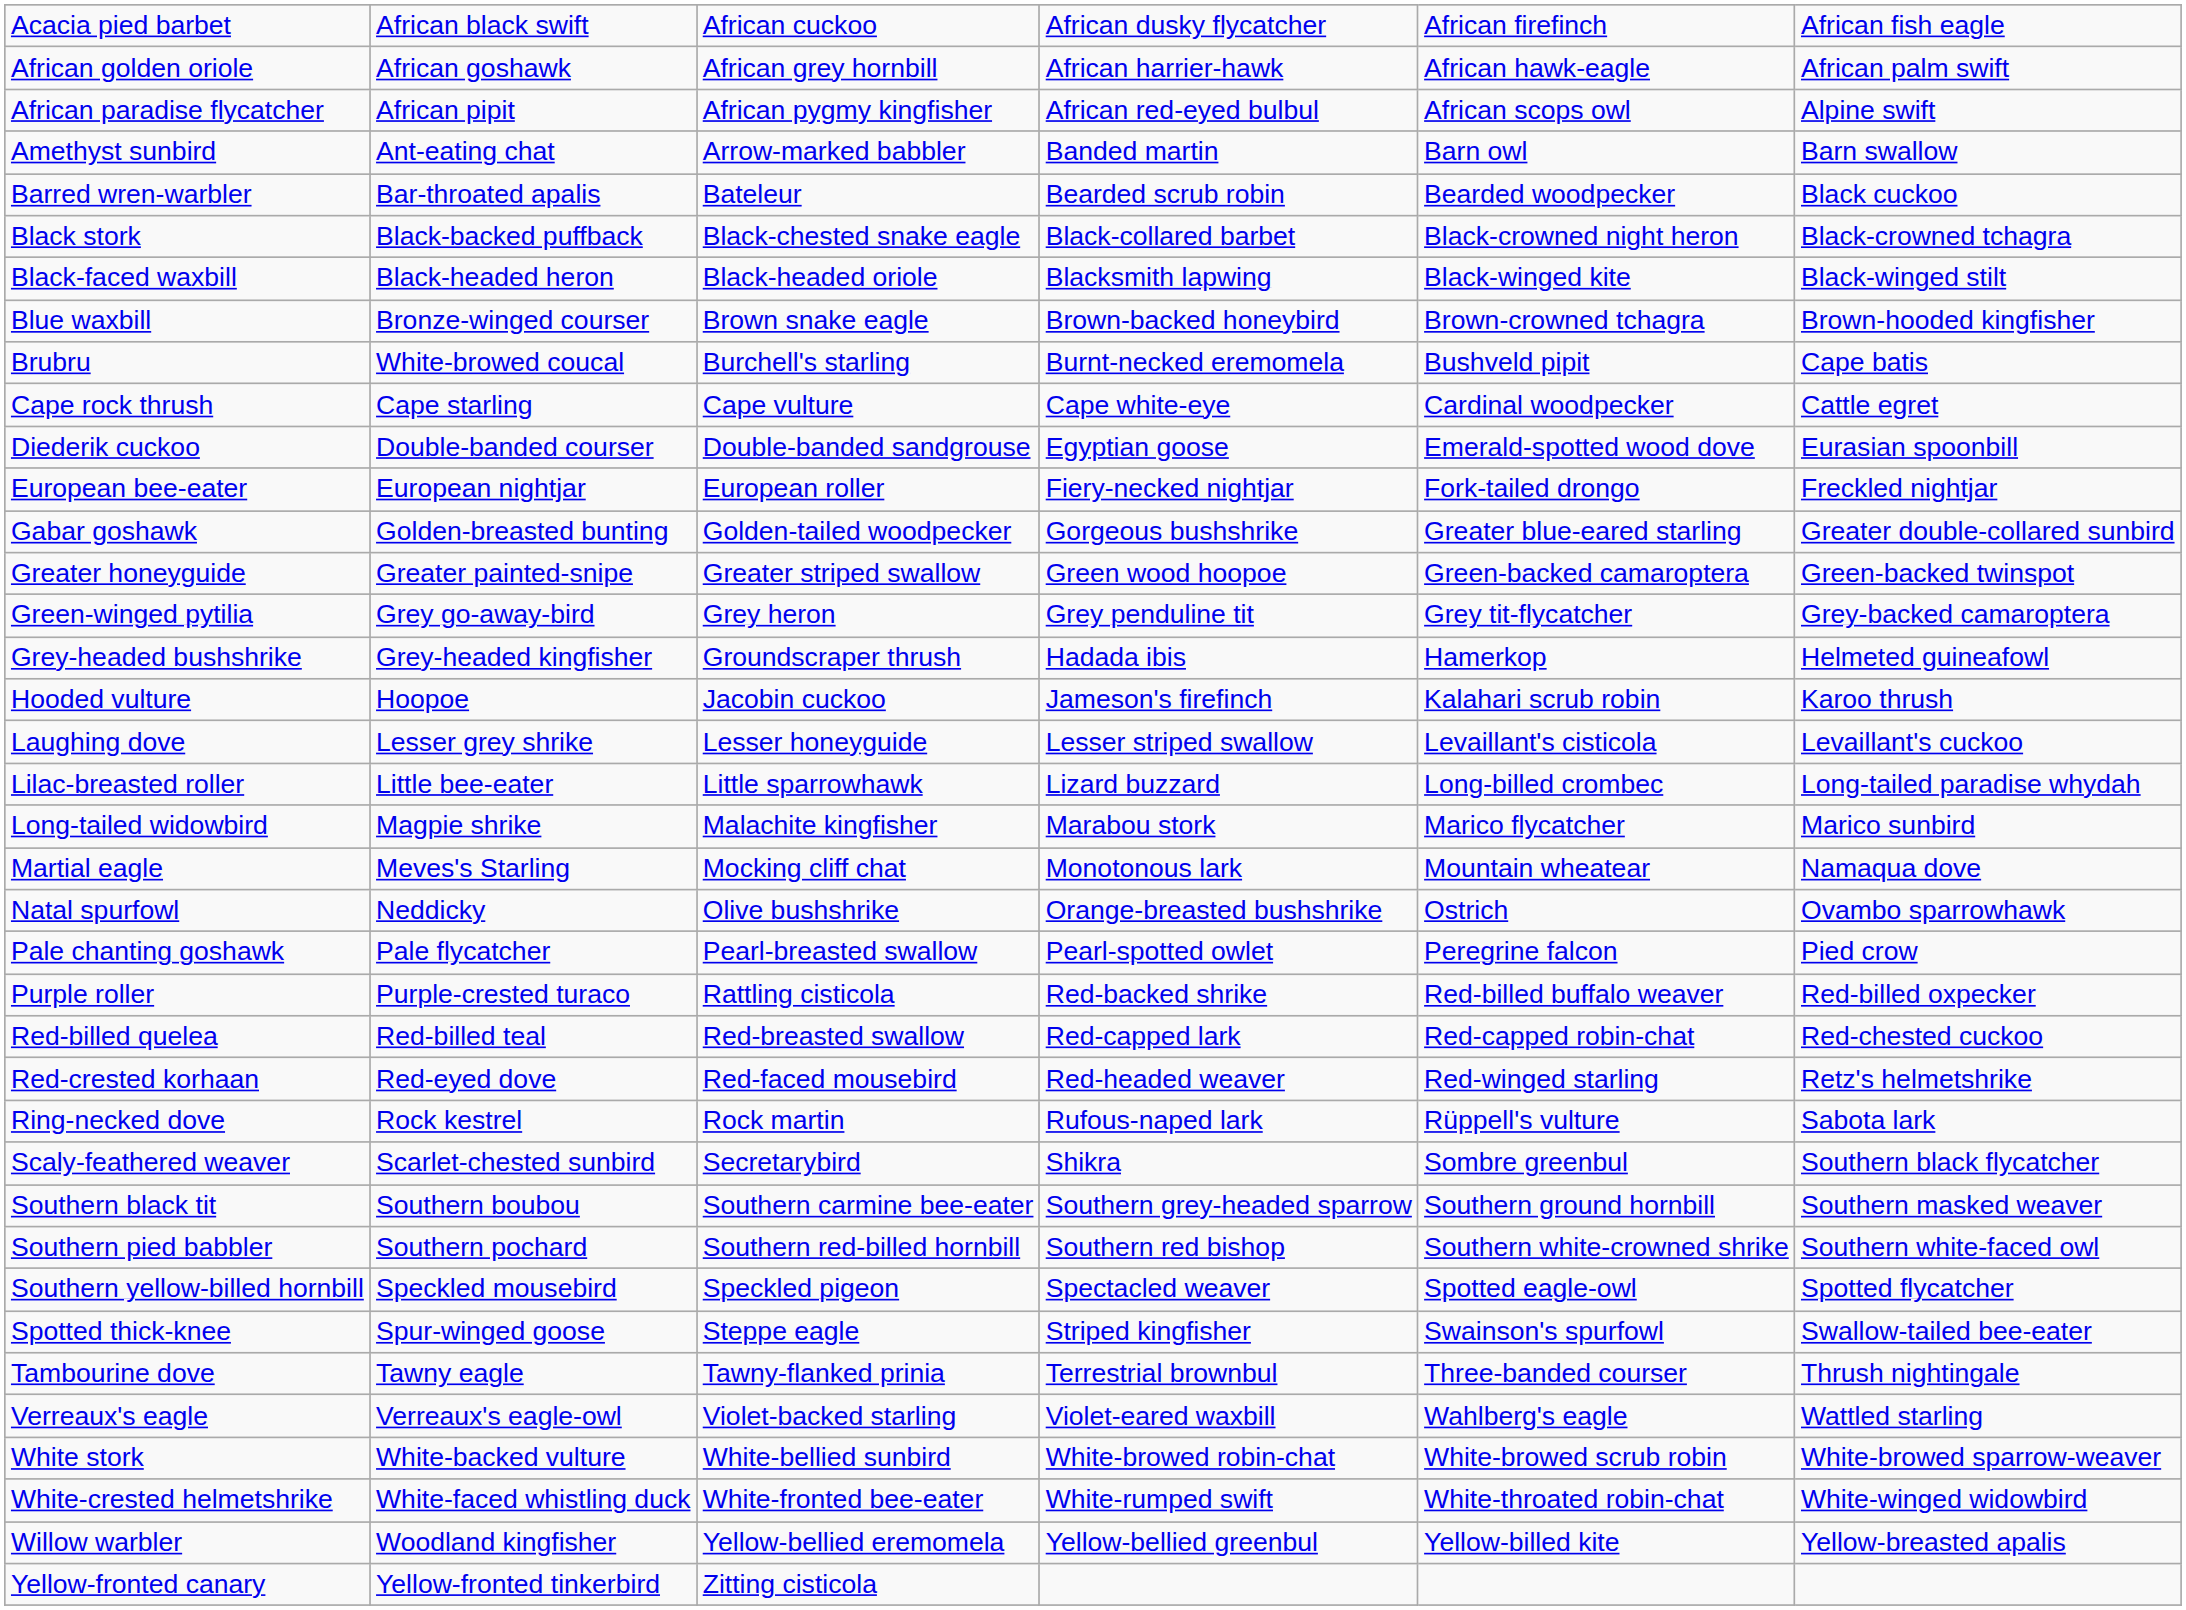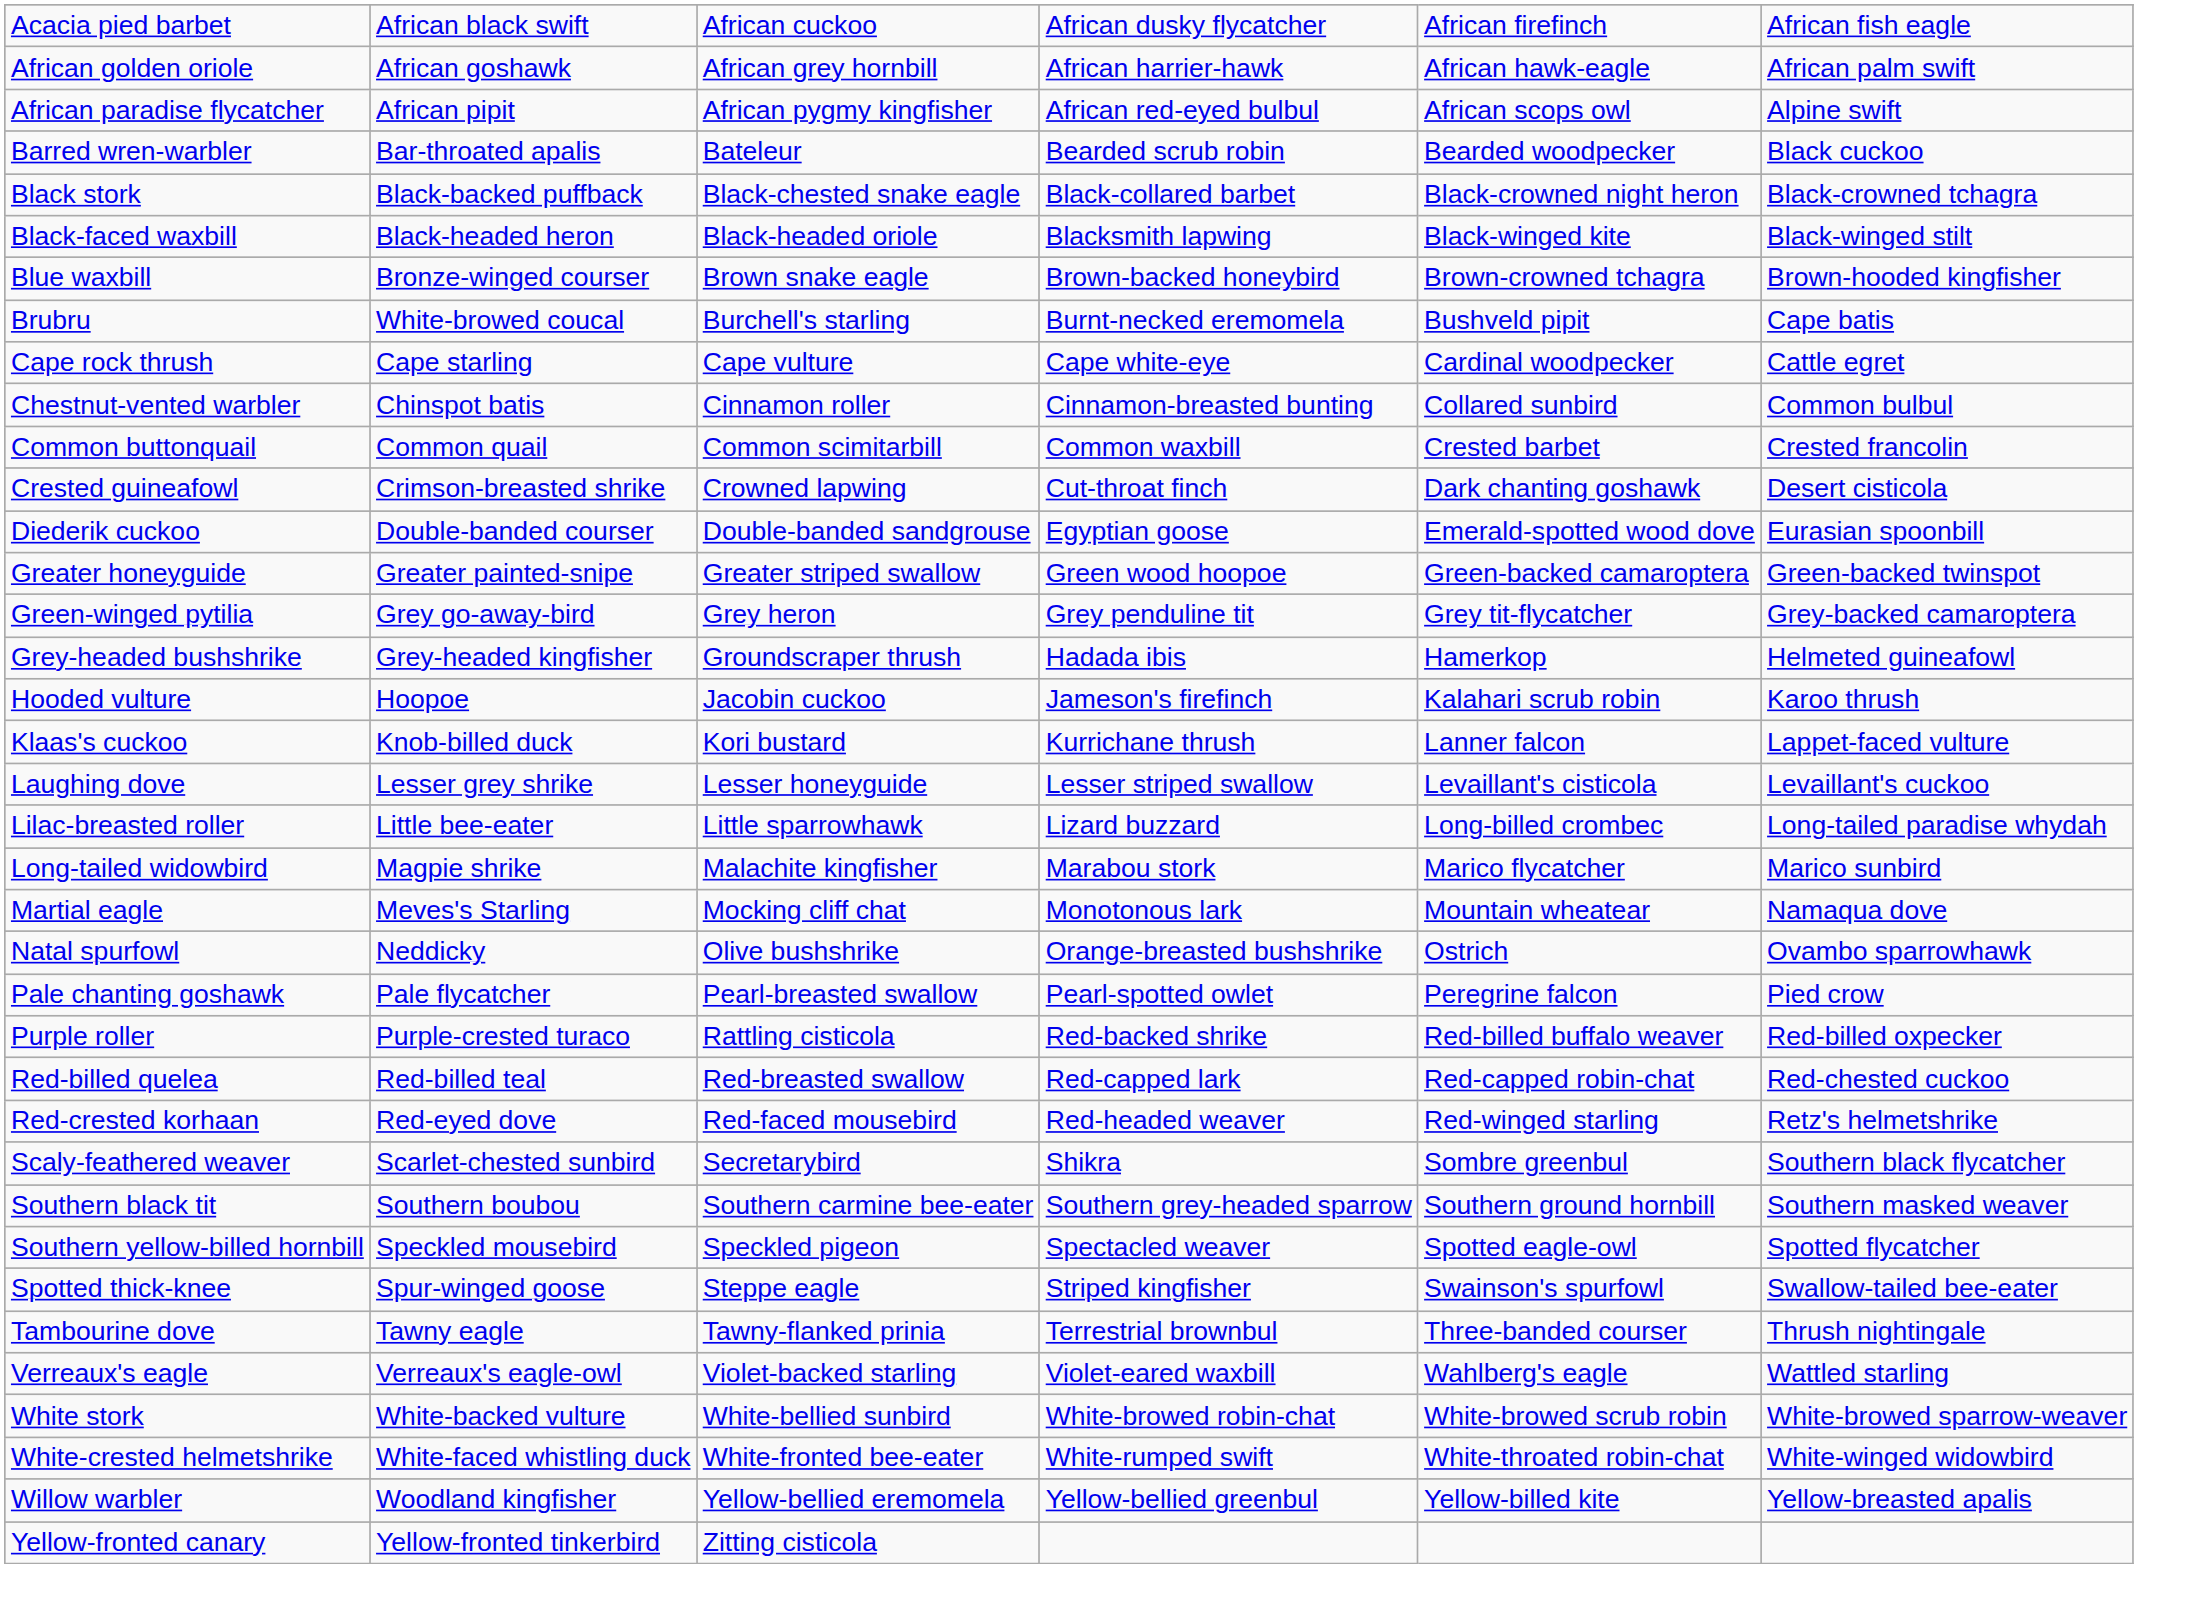- row: Amethyst sunbird | Ant-eating chat | Arrow-marked babbler | Banded martin | Barn owl | Barn swallow
+ row: Chestnut-vented warbler | Chinspot batis | Cinnamon roller | Cinnamon-breasted bunting | Collared sunbird | Common bulbul
+ row: Common buttonquail | Common quail | Common scimitarbill | Common waxbill | Crested barbet | Crested francolin
+ row: Crested guineafowl | Crimson-breasted shrike | Crowned lapwing | Cut-throat finch | Dark chanting goshawk | Desert cisticola
- row: European bee-eater | European nightjar | European roller | Fiery-necked nightjar | Fork-tailed drongo | Freckled nightjar
- row: Gabar goshawk | Golden-breasted bunting | Golden-tailed woodpecker | Gorgeous bushshrike | Greater blue-eared starling | Greater double-collared sunbird
+ row: Klaas's cuckoo | Knob-billed duck | Kori bustard | Kurrichane thrush | Lanner falcon | Lappet-faced vulture
- row: Ring-necked dove | Rock kestrel | Rock martin | Rufous-naped lark | Rüppell's vulture | Sabota lark
- row: Southern pied babbler | Southern pochard | Southern red-billed hornbill | Southern red bishop | Southern white-crowned shrike | Southern white-faced owl
